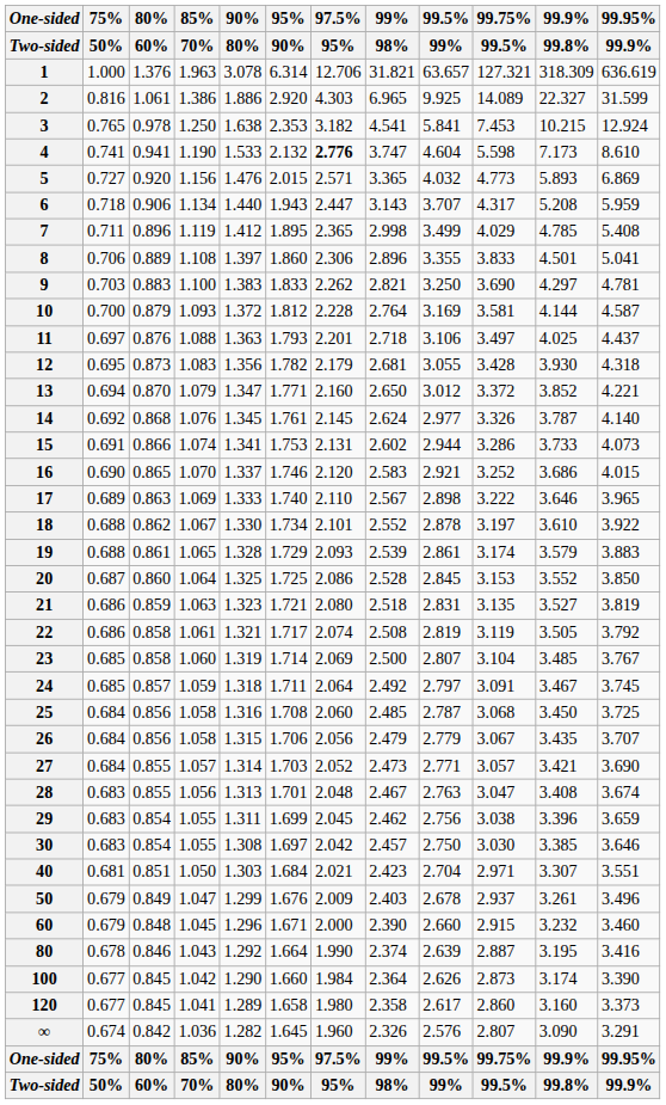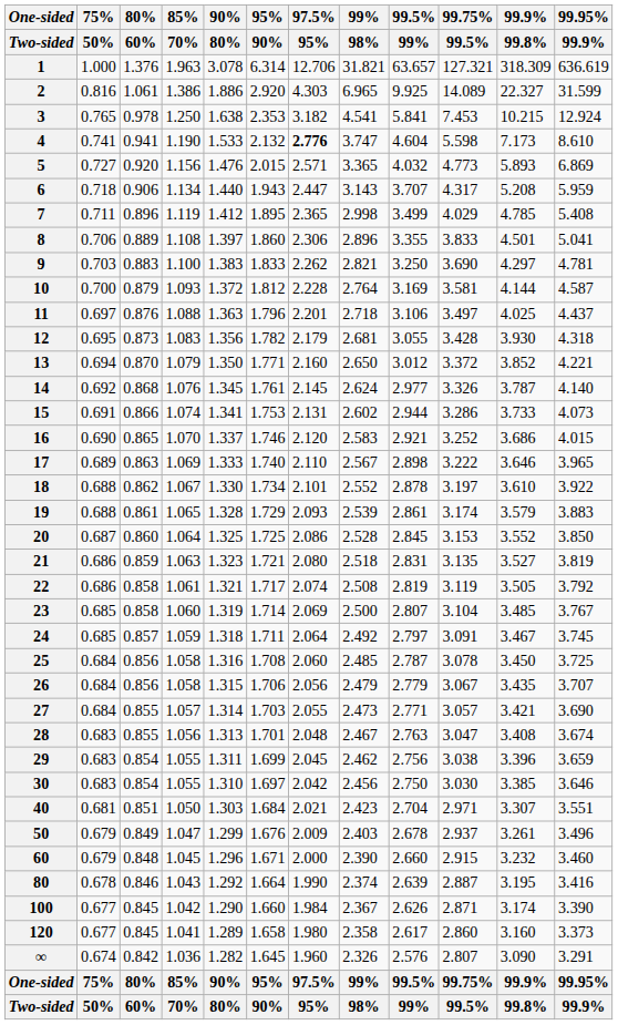11 | 95% / 90%: 1.793 -> 1.796
13 | 90% / 80%: 1.347 -> 1.350
25 | 99.75% / 99.5%: 3.068 -> 3.078
27 | 97.5% / 95%: 2.052 -> 2.055
30 | 90% / 80%: 1.308 -> 1.310
30 | 99% / 98%: 2.457 -> 2.456
100 | 99% / 98%: 2.364 -> 2.367
100 | 99.75% / 99.5%: 2.873 -> 2.871
